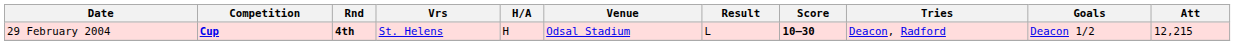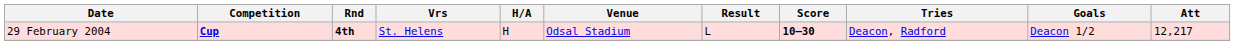29 February 2004 | Att: 12,215 -> 12,217
